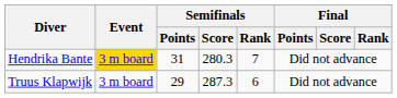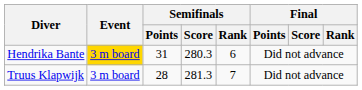Hendrika Bante | Semifinals / Rank: 7 -> 6
Truus Klapwijk | Semifinals / Points: 29 -> 28
Truus Klapwijk | Semifinals / Score: 287.3 -> 281.3
Truus Klapwijk | Semifinals / Rank: 6 -> 7
